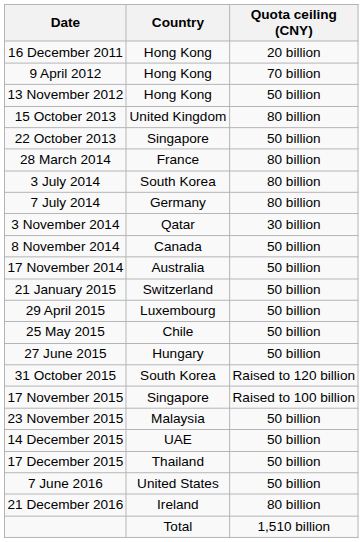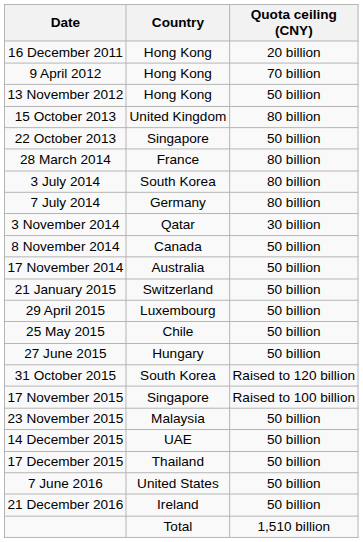21 December 2016 | Quota ceiling (CNY): 80 billion -> 50 billion
